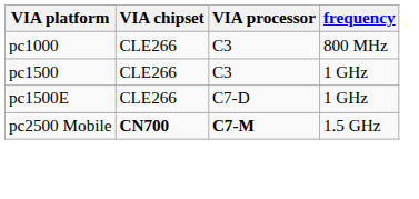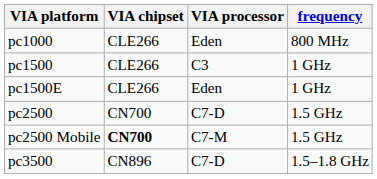pc1000 | VIA processor: C3 -> Eden
pc1500E | VIA processor: C7-D -> Eden
+ row: pc2500 | CN700 | C7-D | 1.5 GHz
pc2500 Mobile | VIA processor: bold -> normal
+ row: pc3500 | CN896 | C7-D | 1.5–1.8 GHz
